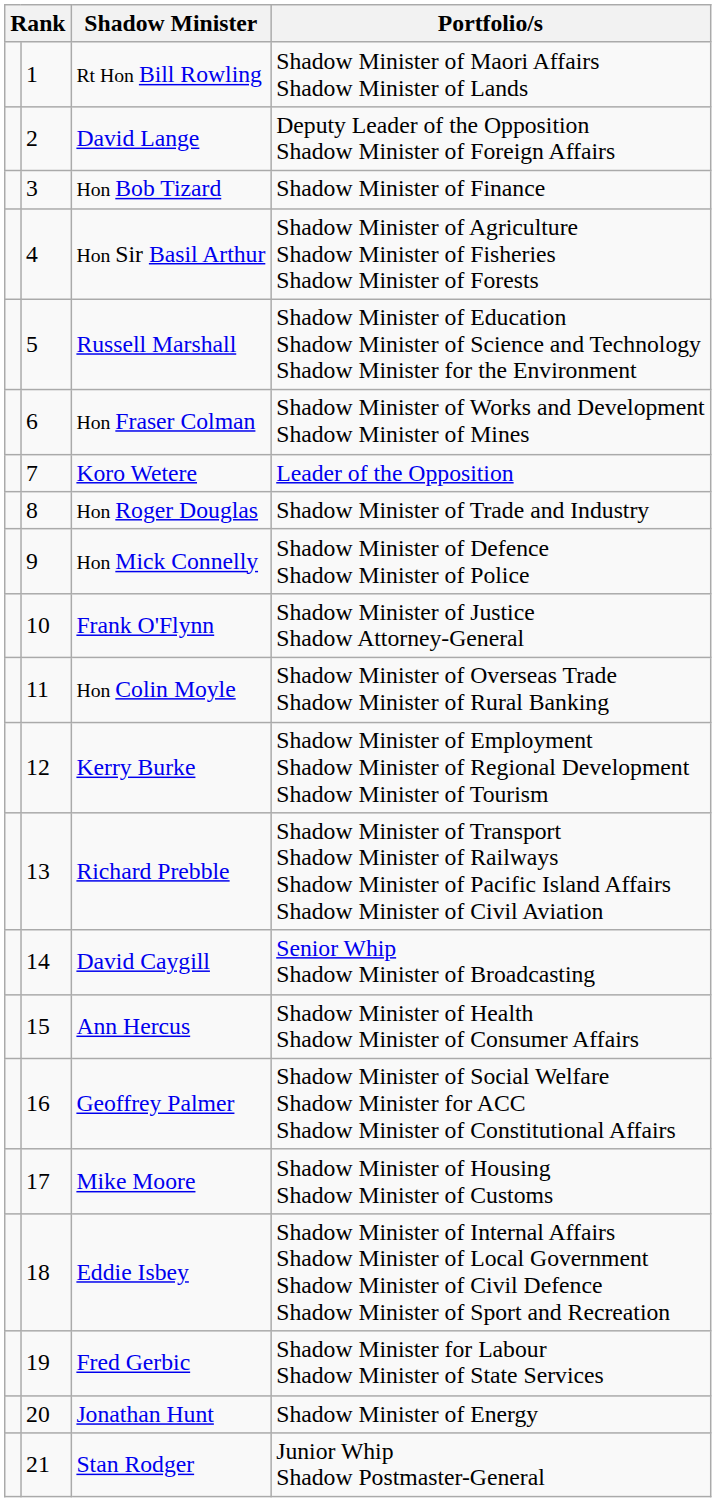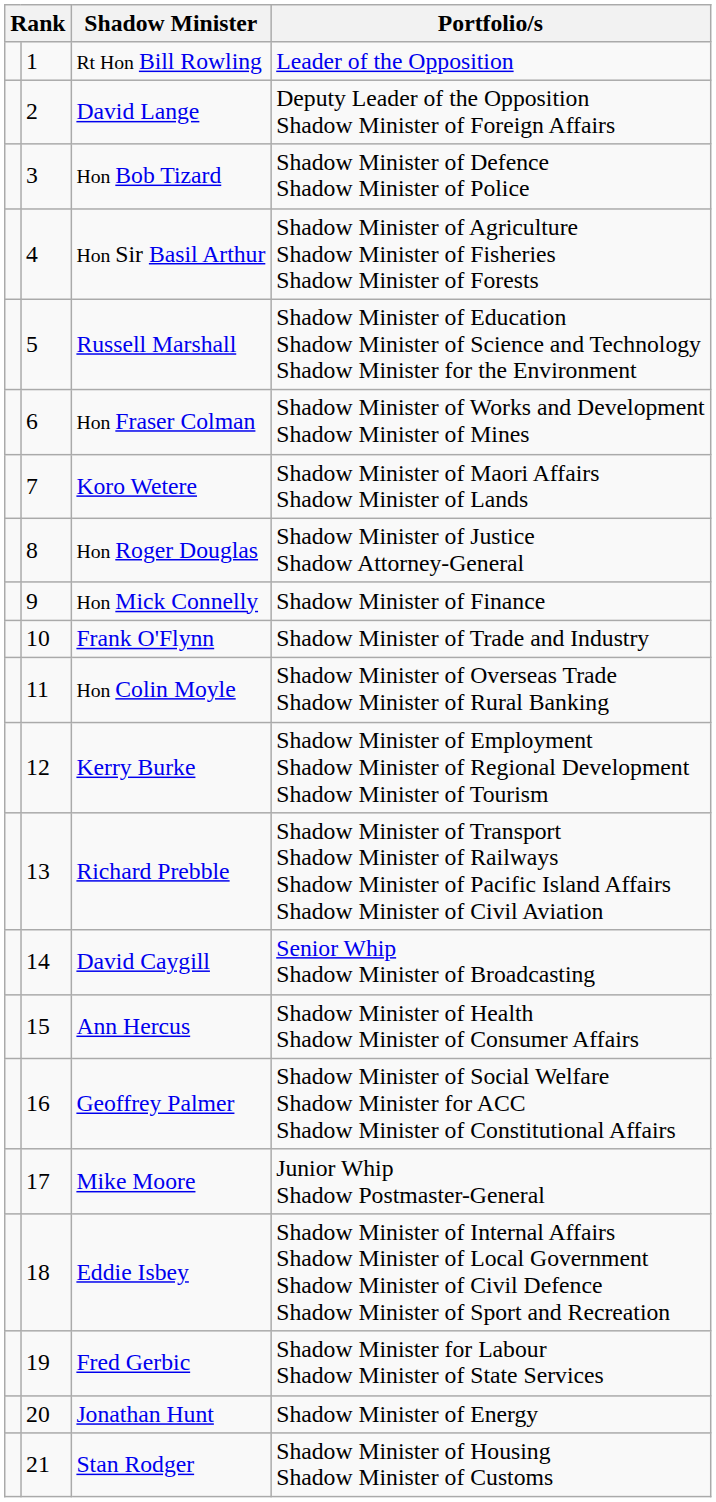Rt Hon Bill Rowling | Portfolio/s: Shadow Minister of Maori Affairs Shadow Minister of Lands -> Leader of the Opposition
Hon Bob Tizard | Portfolio/s: Shadow Minister of Finance -> Shadow Minister of Defence Shadow Minister of Police
Koro Wetere | Portfolio/s: Leader of the Opposition -> Shadow Minister of Maori Affairs Shadow Minister of Lands
Hon Roger Douglas | Portfolio/s: Shadow Minister of Trade and Industry -> Shadow Minister of Justice Shadow Attorney-General
Hon Mick Connelly | Portfolio/s: Shadow Minister of Defence Shadow Minister of Police -> Shadow Minister of Finance
Frank O'Flynn | Portfolio/s: Shadow Minister of Justice Shadow Attorney-General -> Shadow Minister of Trade and Industry
Mike Moore | Portfolio/s: Shadow Minister of Housing Shadow Minister of Customs -> Junior Whip Shadow Postmaster-General
Stan Rodger | Portfolio/s: Junior Whip Shadow Postmaster-General -> Shadow Minister of Housing Shadow Minister of Customs
